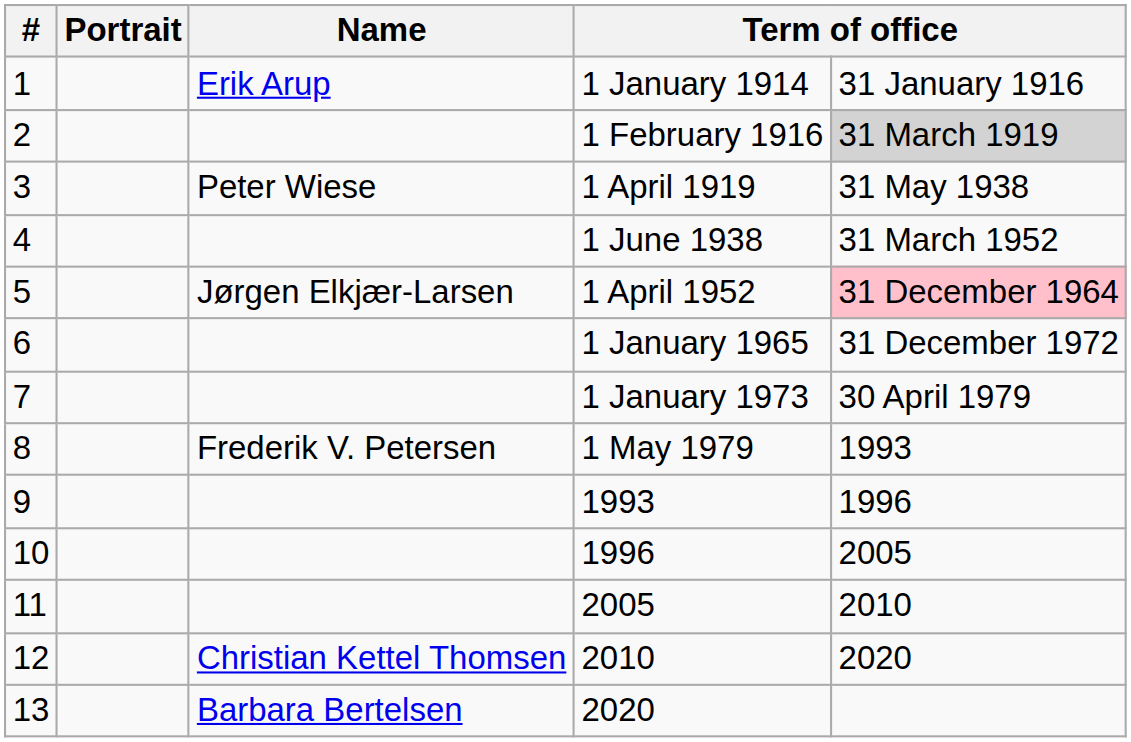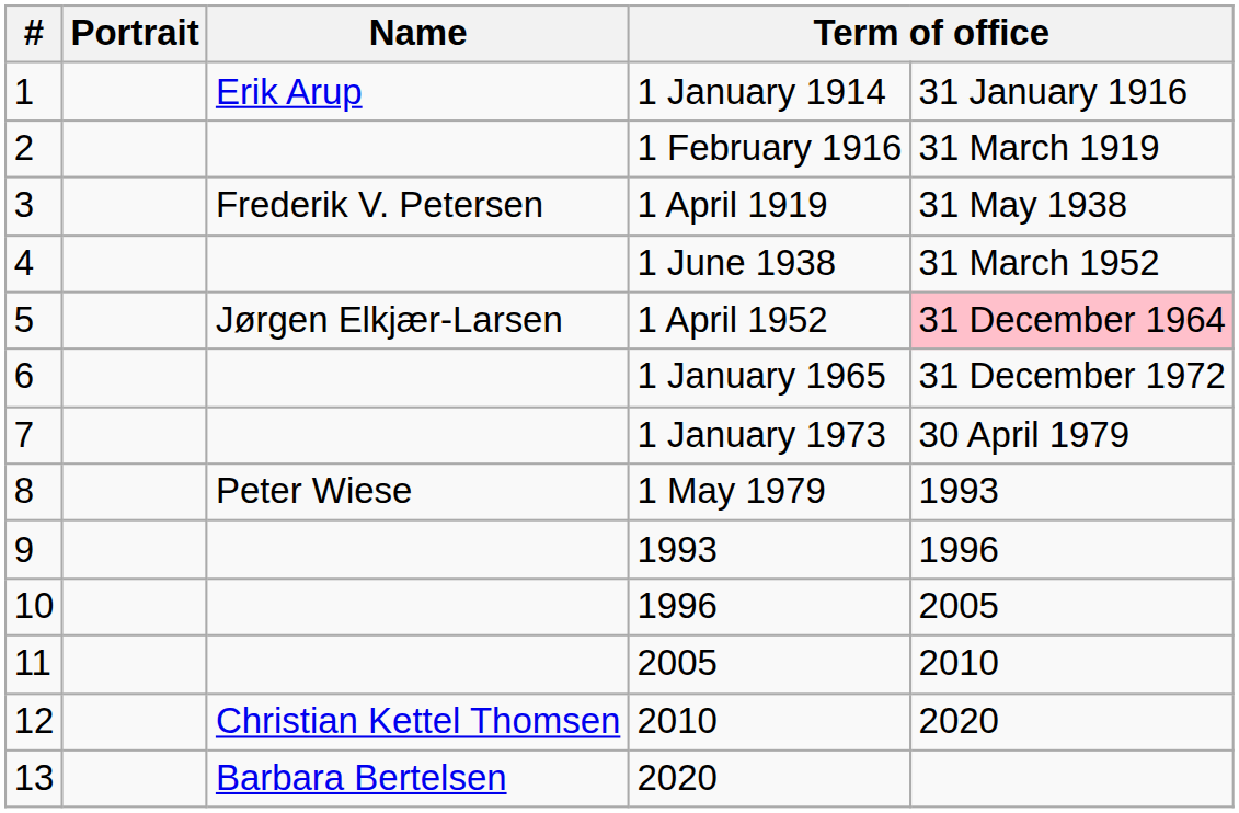1 February 1916 | column 5: lightgrey background -> no background
1 April 1919 | Name: Peter Wiese -> Frederik V. Petersen
1 May 1979 | Name: Frederik V. Petersen -> Peter Wiese
